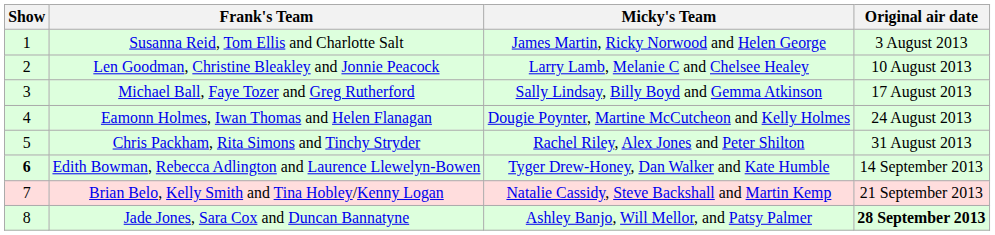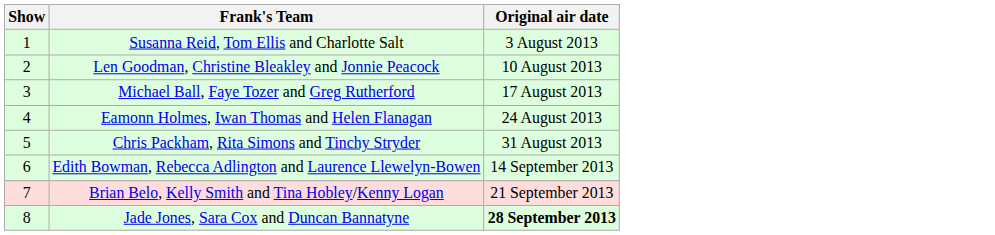- column: Micky's Team | James Martin, Ricky Norwood and Helen George | Larry Lamb, Melanie C and Chelsee Healey | Sally Lindsay, Billy Boyd and Gemma Atkinson | Dougie Poynter, Martine McCutcheon and Kelly Holmes | Rachel Riley, Alex Jones and Peter Shilton | Tyger Drew-Honey, Dan Walker and Kate Humble | Natalie Cassidy, Steve Backshall and Martin Kemp | Ashley Banjo, Will Mellor, and Patsy Palmer
Edith Bowman, Rebecca Adlington and Laurence Llewelyn-Bowen | Show: bold -> normal
